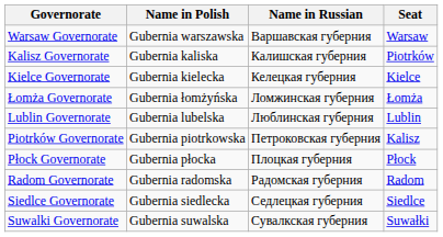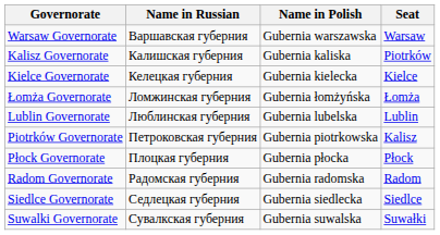columns swapped: Name in Russian <-> Name in Polish
